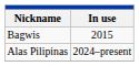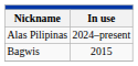rows swapped: Bagwis <-> Alas Pilipinas
